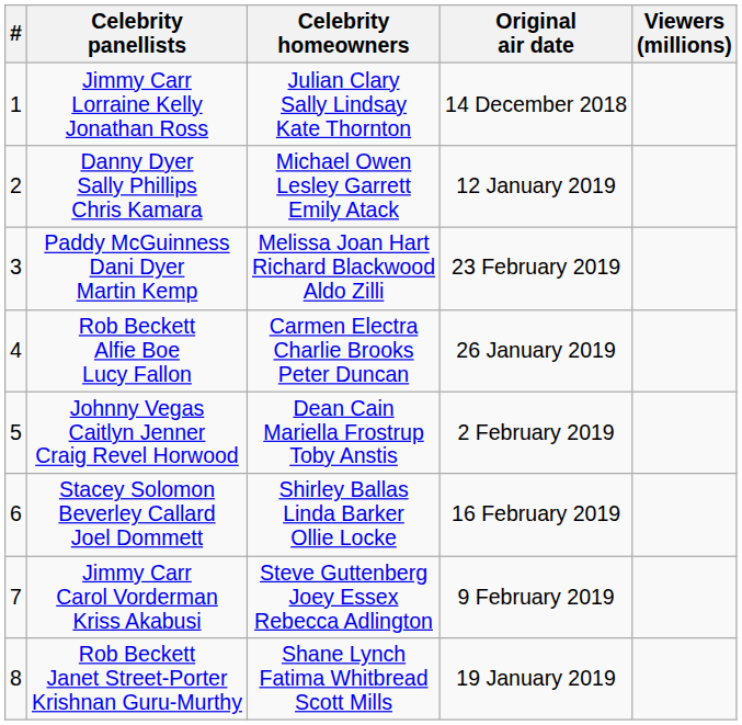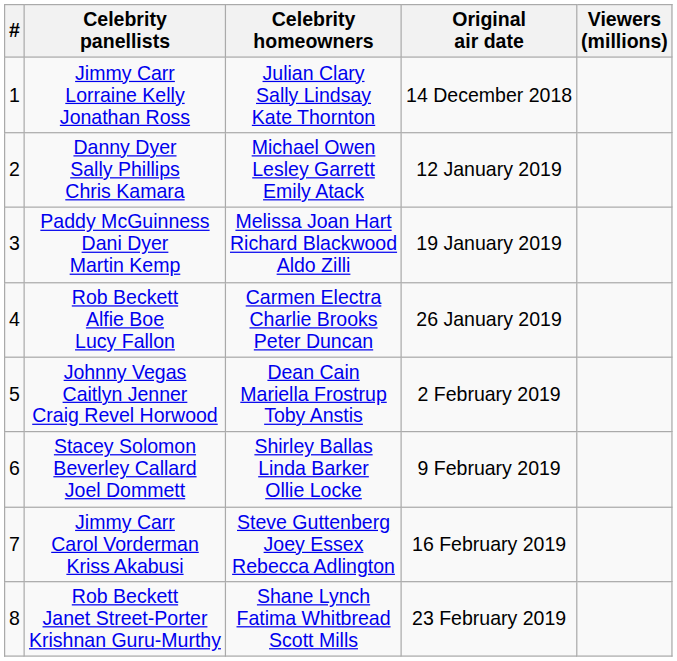Paddy McGuinness Dani Dyer Martin Kemp | Original air date: 23 February 2019 -> 19 January 2019
Stacey Solomon Beverley Callard Joel Dommett | Original air date: 16 February 2019 -> 9 February 2019
Jimmy Carr Carol Vorderman Kriss Akabusi | Original air date: 9 February 2019 -> 16 February 2019
Rob Beckett Janet Street-Porter Krishnan Guru-Murthy | Original air date: 19 January 2019 -> 23 February 2019
